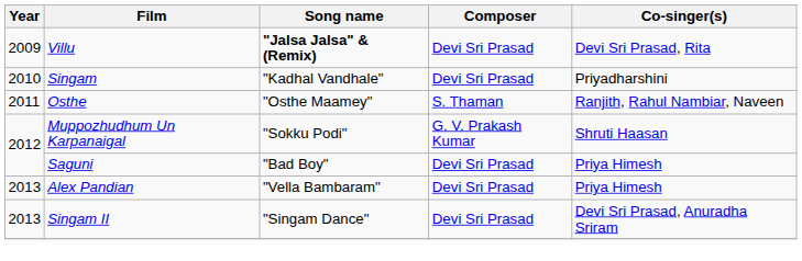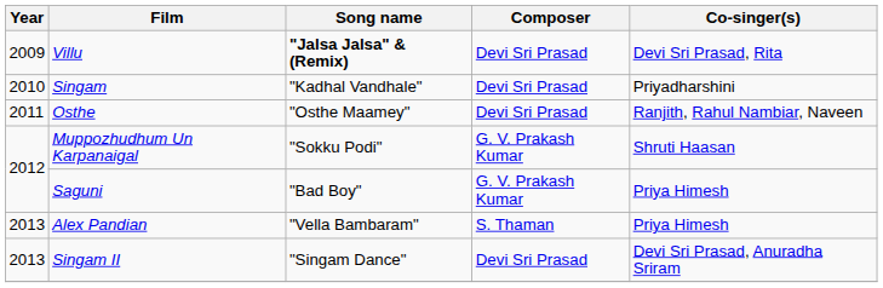Osthe | Composer: S. Thaman -> Devi Sri Prasad
Saguni | Composer: Devi Sri Prasad -> G. V. Prakash Kumar
Alex Pandian | Composer: Devi Sri Prasad -> S. Thaman
